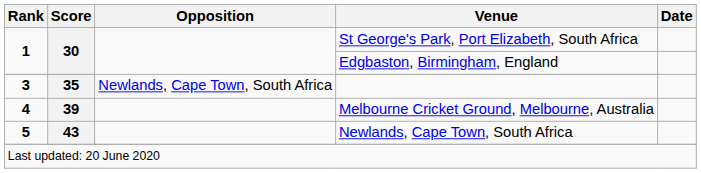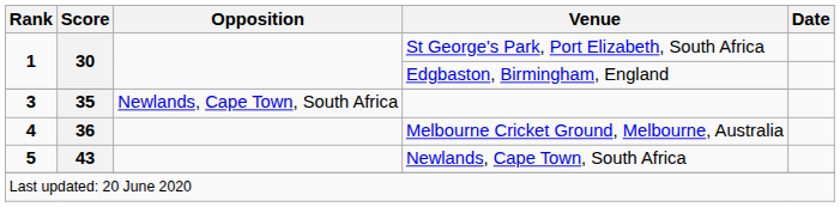Melbourne Cricket Ground, Melbourne, Australia | Score: 39 -> 36
